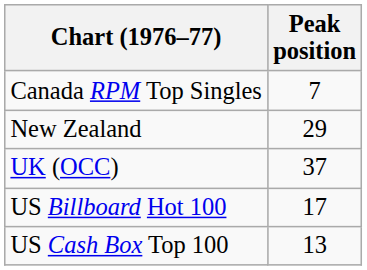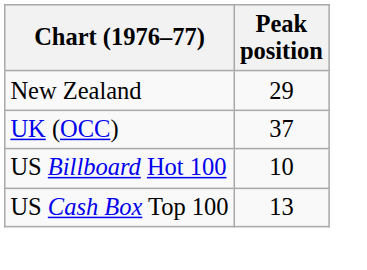- row: Canada RPM Top Singles | 7
US Billboard Hot 100 | Peak position: 17 -> 10
